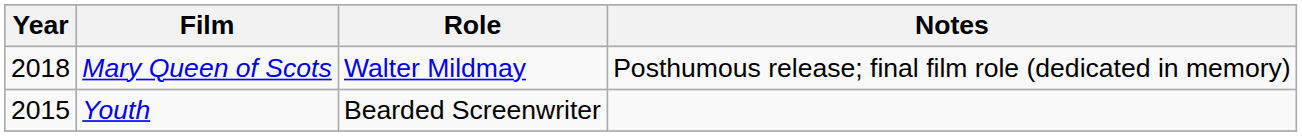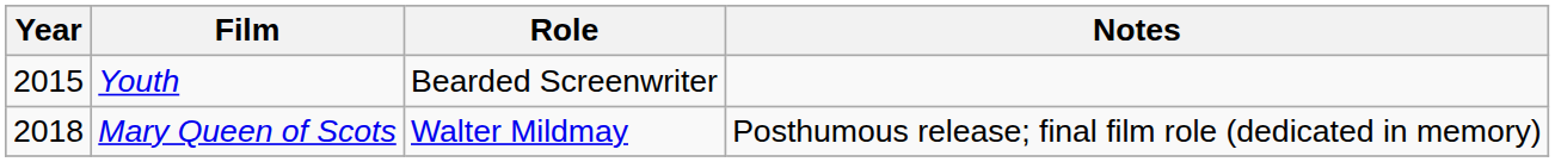rows swapped: Youth <-> Mary Queen of Scots
